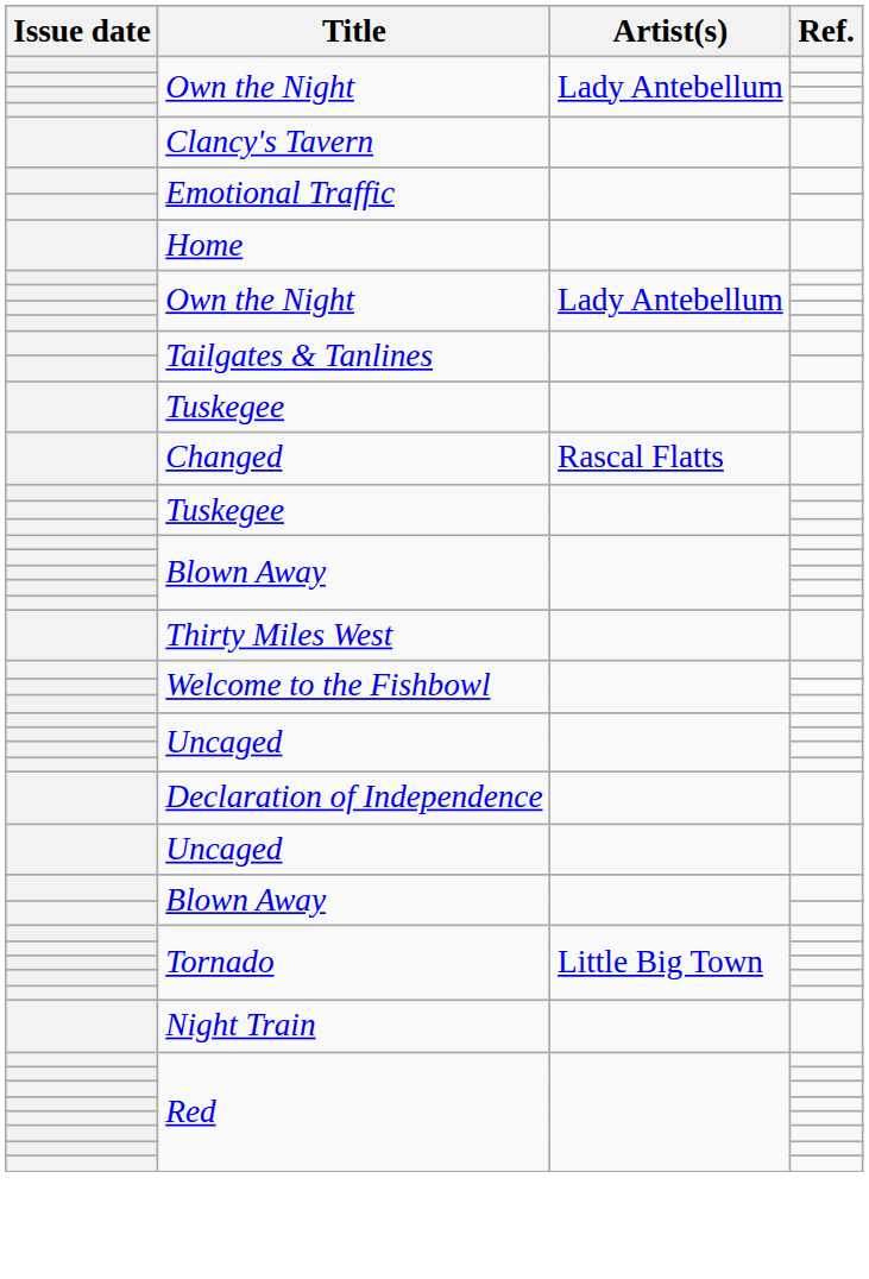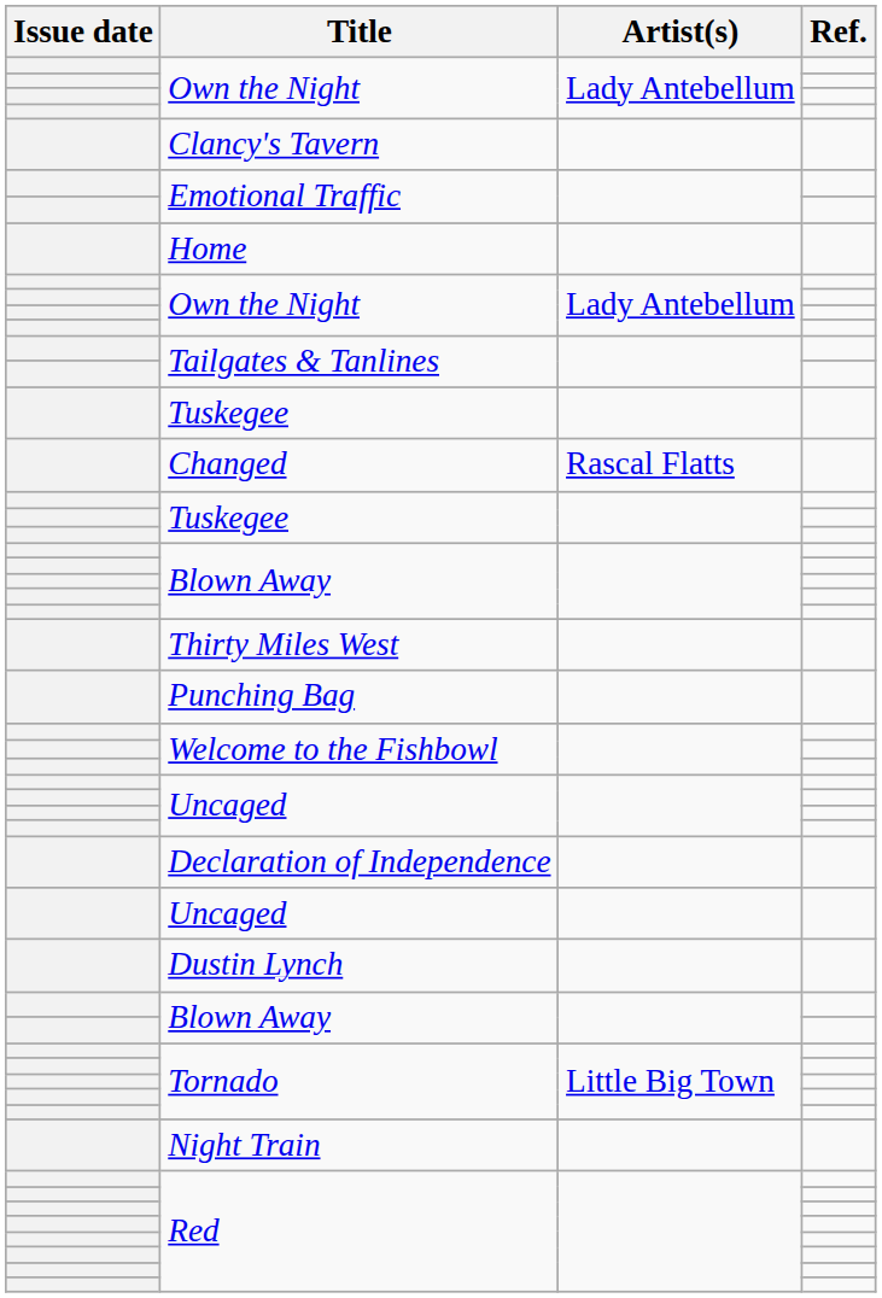+ row: Punching Bag
+ row: Dustin Lynch
